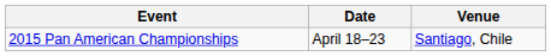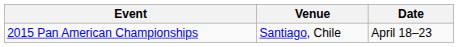columns swapped: Date <-> Venue
